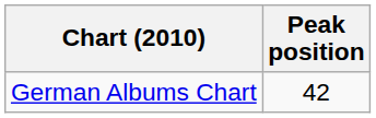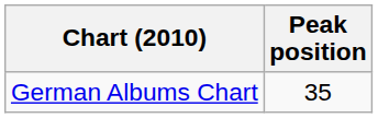German Albums Chart | Peak position: 42 -> 35
